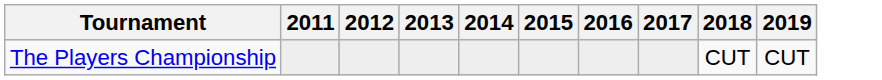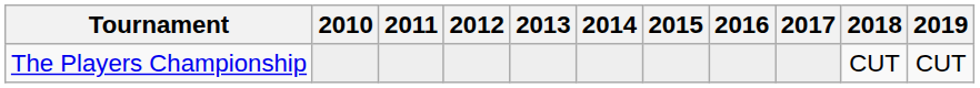+ column: 2010
